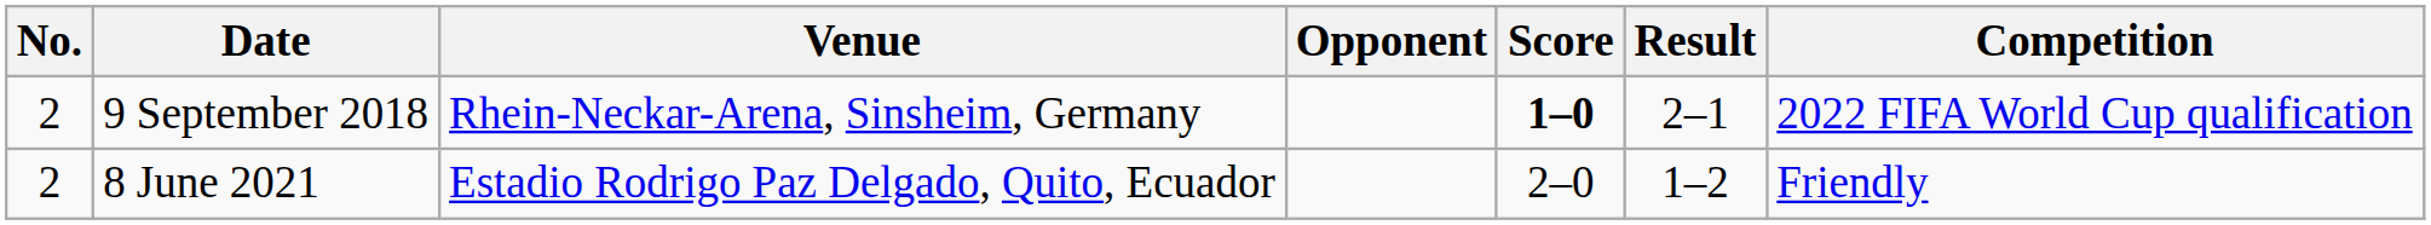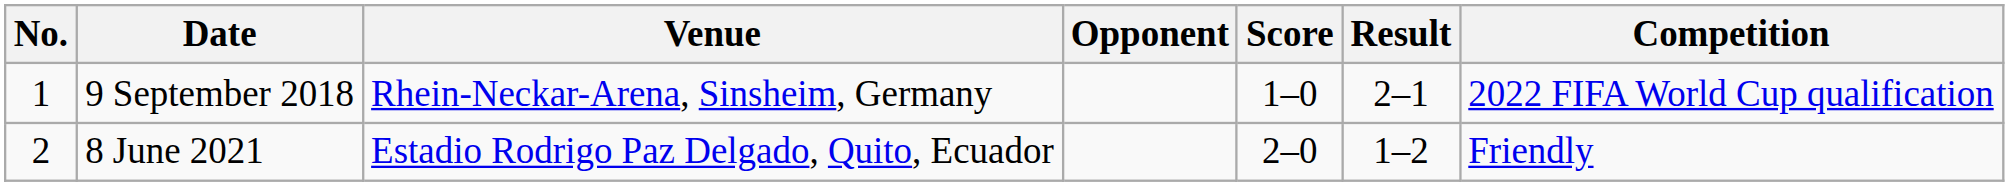9 September 2018 | No.: 2 -> 1
9 September 2018 | Score: bold -> normal
